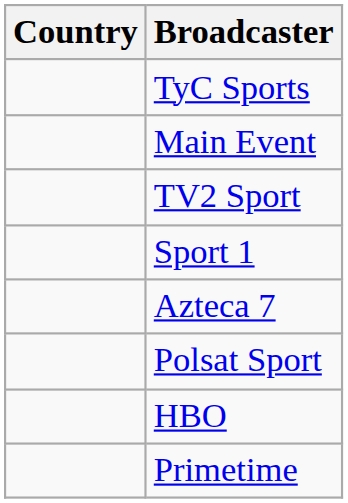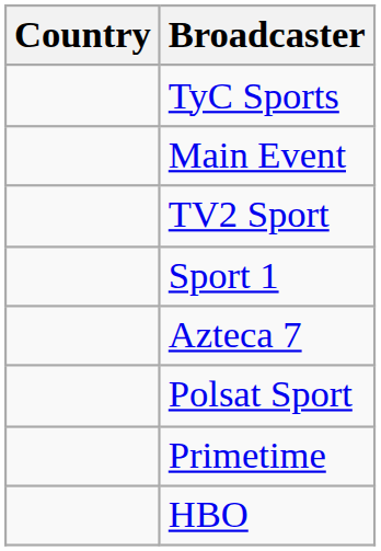rows swapped: Primetime <-> HBO
